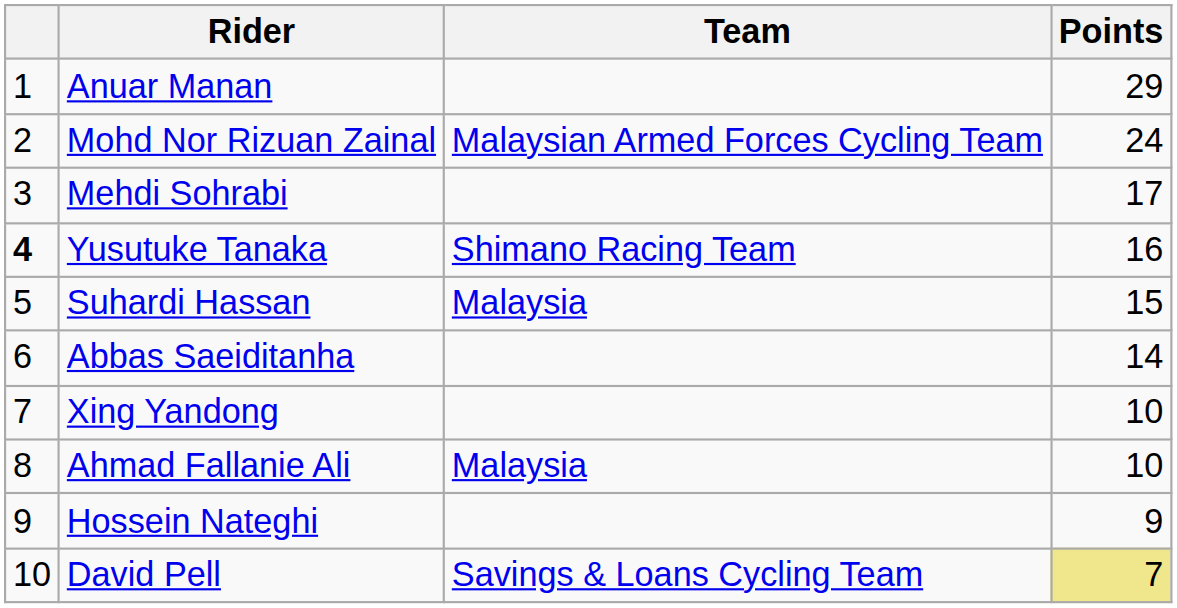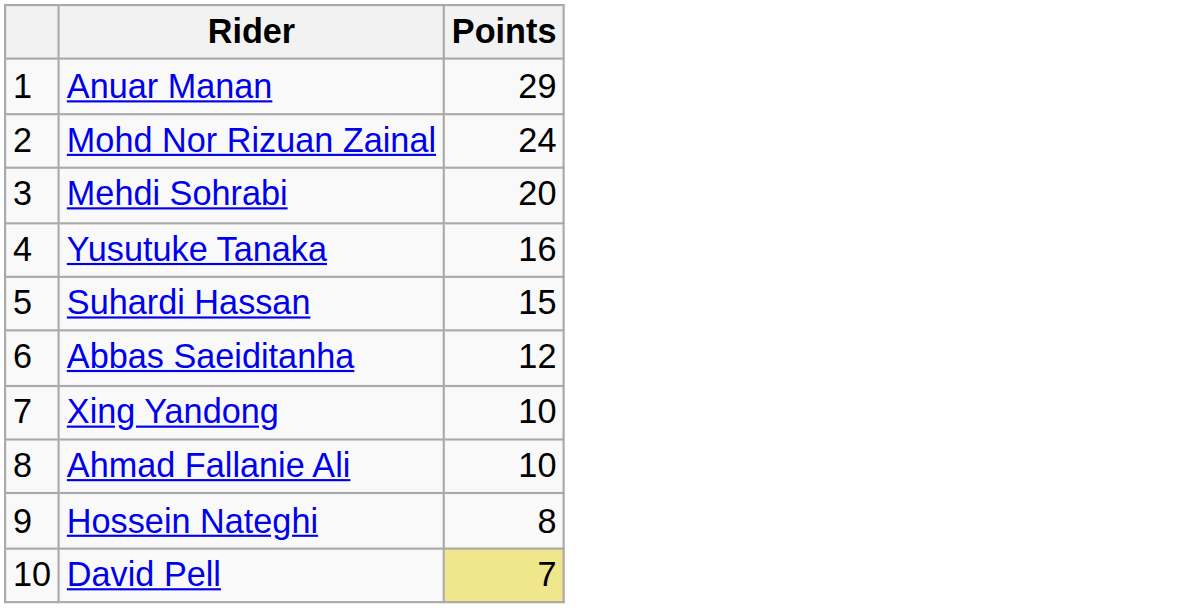- column: Team | Malaysian Armed Forces Cycling Team | Shimano Racing Team | Malaysia | Malaysia | Savings & Loans Cycling Team
Mehdi Sohrabi | Points: 17 -> 20
Yusutuke Tanaka | column 1: bold -> normal
Abbas Saeiditanha | Points: 14 -> 12
Hossein Nateghi | Points: 9 -> 8
